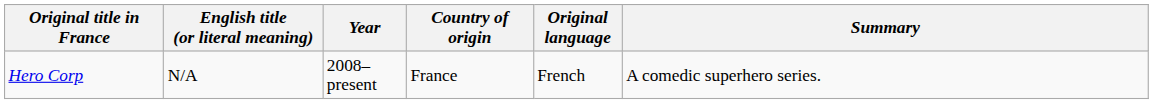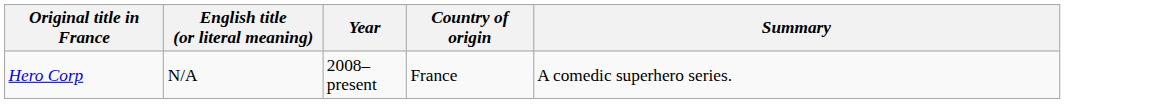- column: Original language | French
